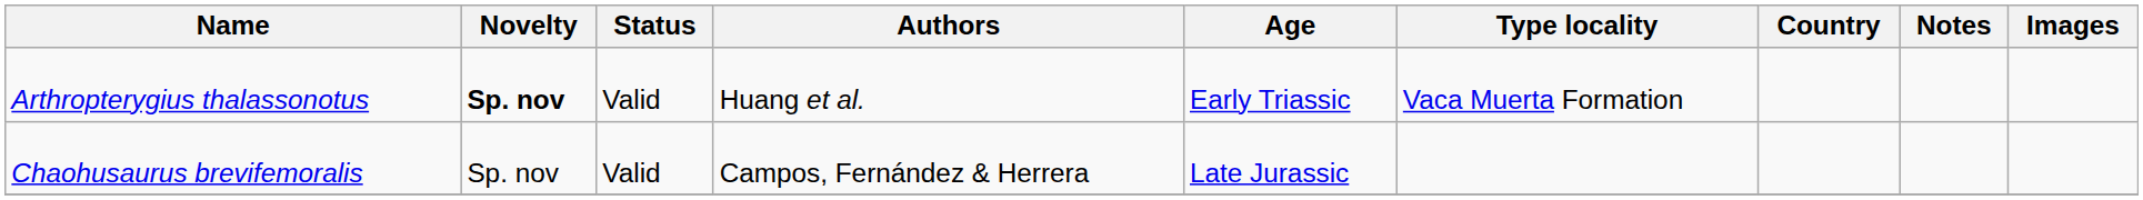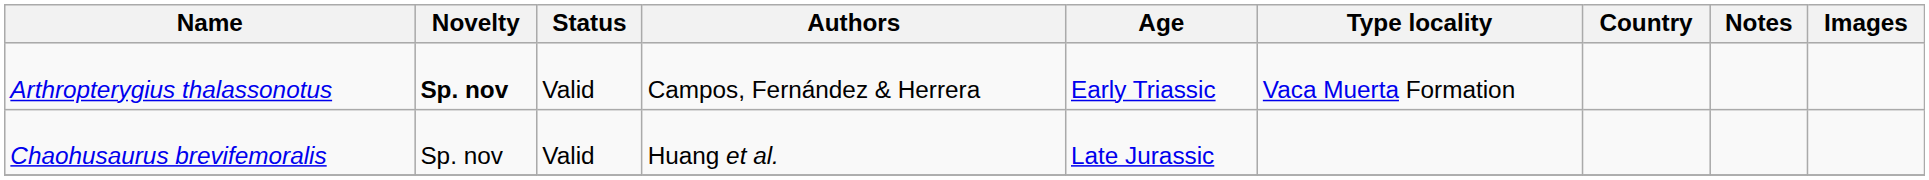Arthropterygius thalassonotus | Authors: Huang et al. -> Campos, Fernández & Herrera
Chaohusaurus brevifemoralis | Authors: Campos, Fernández & Herrera -> Huang et al.
